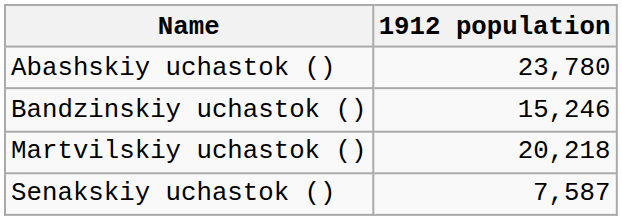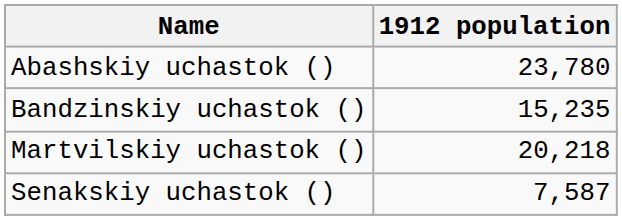Bandzinskiy uchastok () | 1912 population: 15,246 -> 15,235
